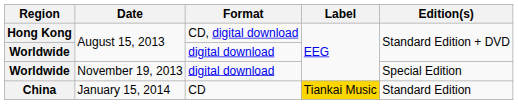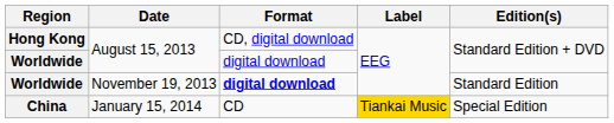Worldwide / November 19, 2013 | Format: normal -> bold
Worldwide / November 19, 2013 | Edition(s): Special Edition -> Standard Edition
China | Edition(s): Standard Edition -> Special Edition
